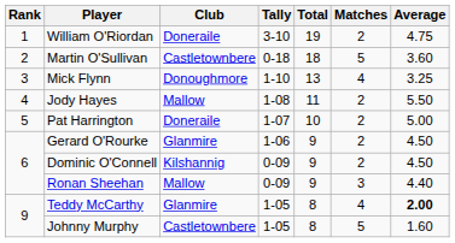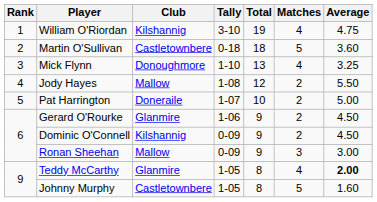William O'Riordan | Club: Doneraile -> Kilshannig
William O'Riordan | Matches: 2 -> 4
Jody Hayes | Total: 11 -> 12
Ronan Sheehan | Average: 4.40 -> 3.00
